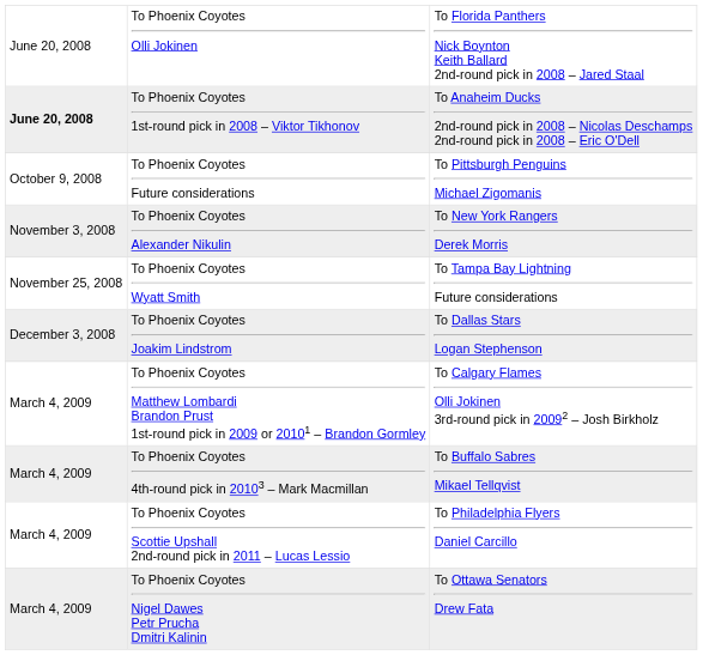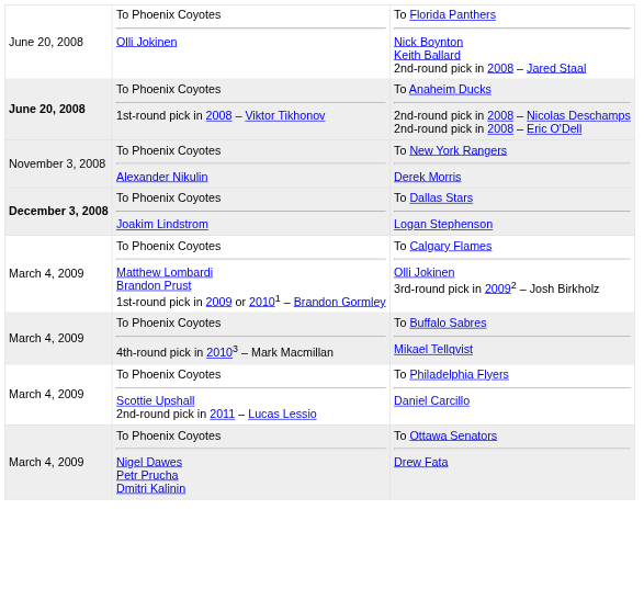- row: October 9, 2008 | To Phoenix Coyotes Future considerations | To Pittsburgh Penguins Michael Zigomanis
- row: November 25, 2008 | To Phoenix Coyotes Wyatt Smith | To Tampa Bay Lightning Future considerations
To Phoenix Coyotes Joakim Lindstrom | column 1: normal -> bold
